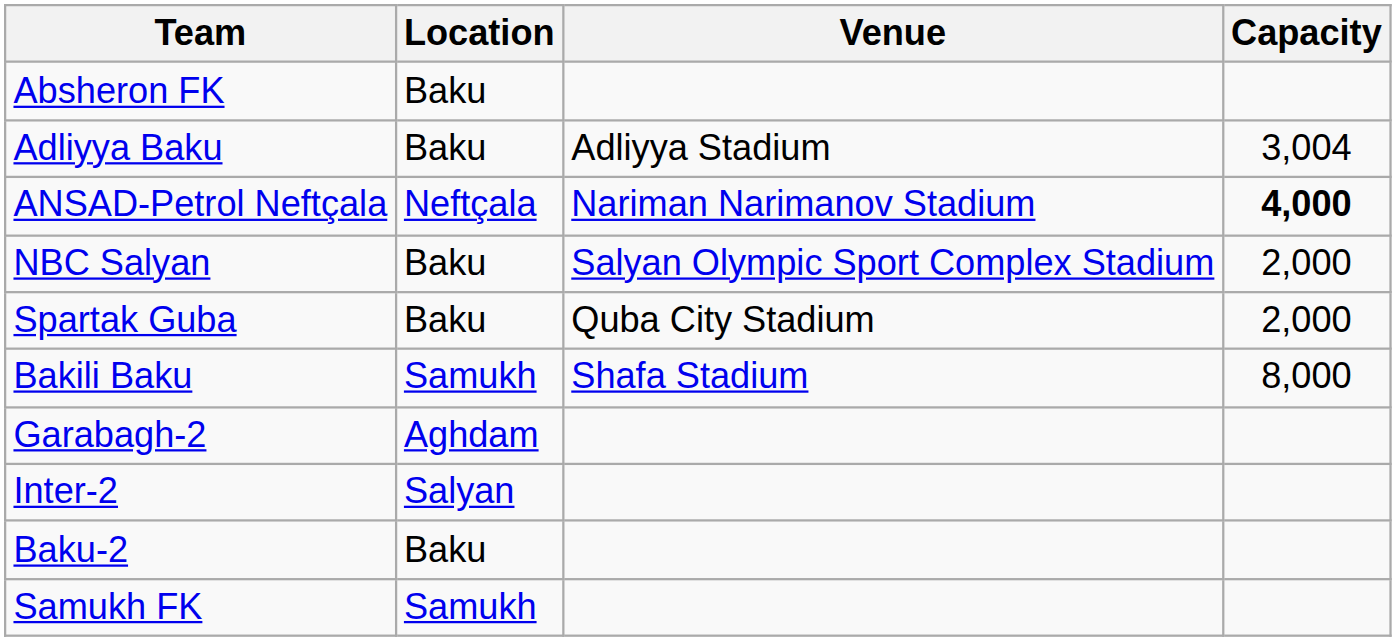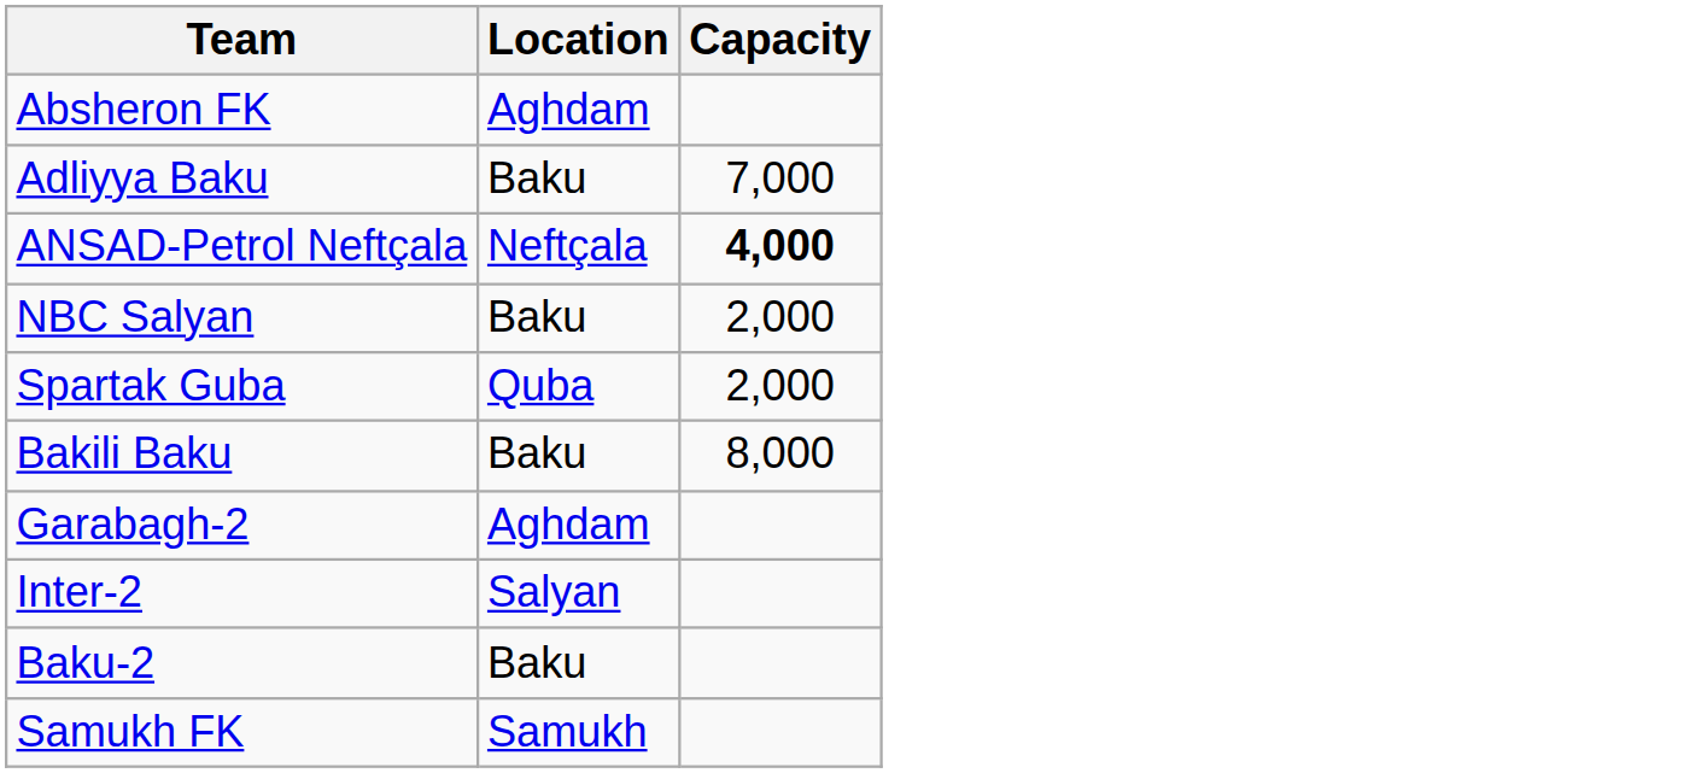- column: Venue | Adliyya Stadium | Nariman Narimanov Stadium | Salyan Olympic Sport Complex Stadium | Quba City Stadium | Shafa Stadium
Absheron FK | Location: Baku -> Aghdam
Adliyya Baku | Capacity: 3,004 -> 7,000
Spartak Guba | Location: Baku -> Quba
Bakili Baku | Location: Samukh -> Baku
